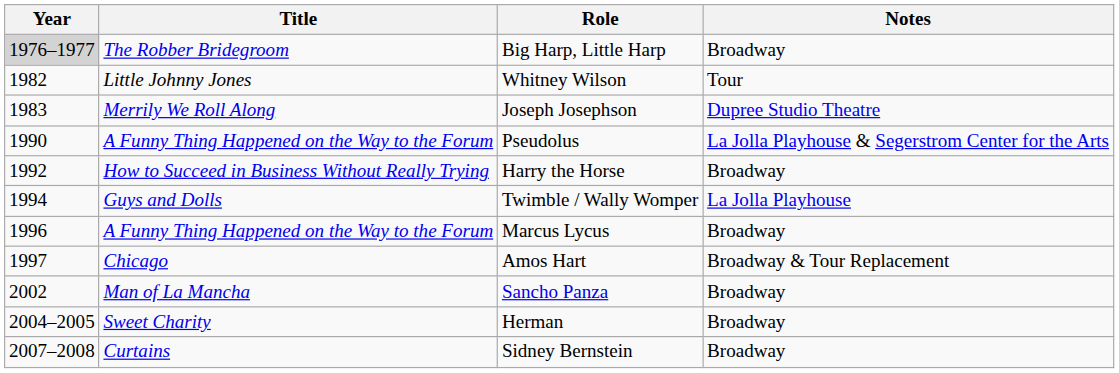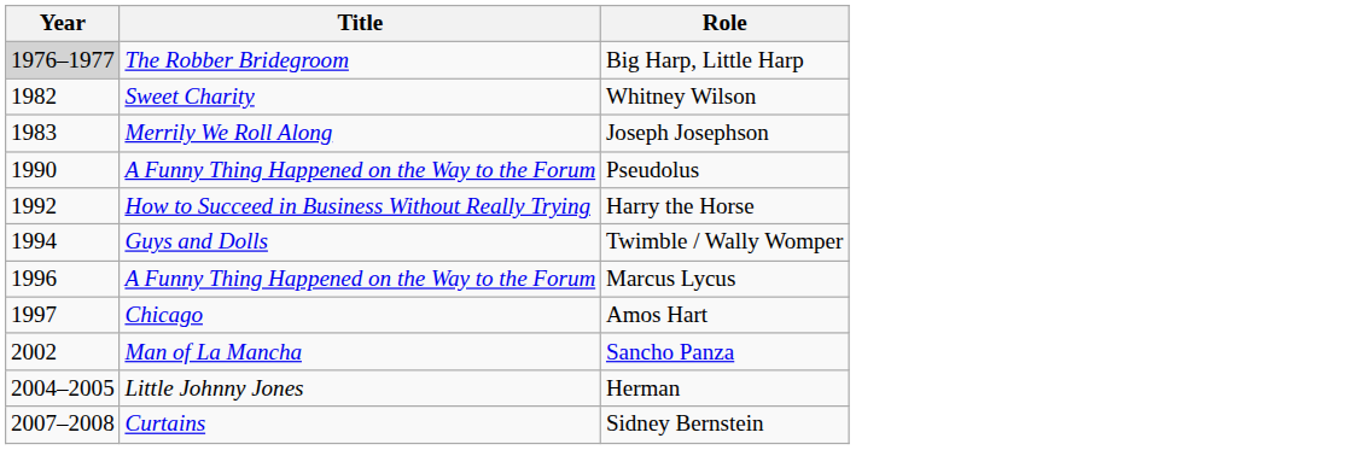- column: Notes | Broadway | Tour | Dupree Studio Theatre | La Jolla Playhouse & Segerstrom Center for the Arts | Broadway | La Jolla Playhouse | Broadway | Broadway & Tour Replacement | Broadway | Broadway | Broadway
Whitney Wilson | Title: Little Johnny Jones -> Sweet Charity
Herman | Title: Sweet Charity -> Little Johnny Jones
